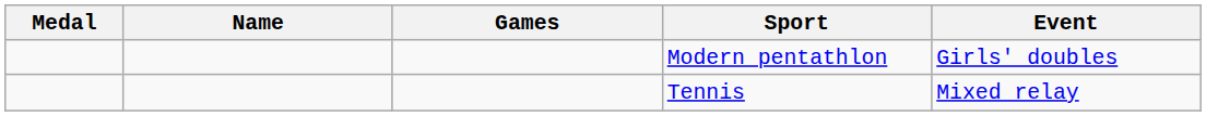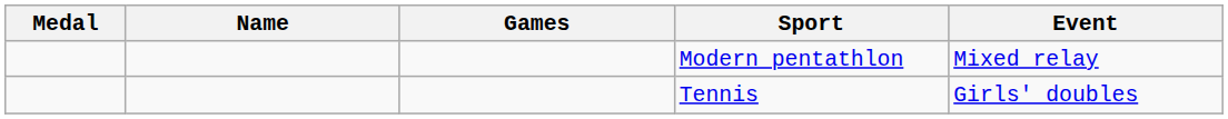Modern pentathlon | Event: Girls' doubles -> Mixed relay
Tennis | Event: Mixed relay -> Girls' doubles
